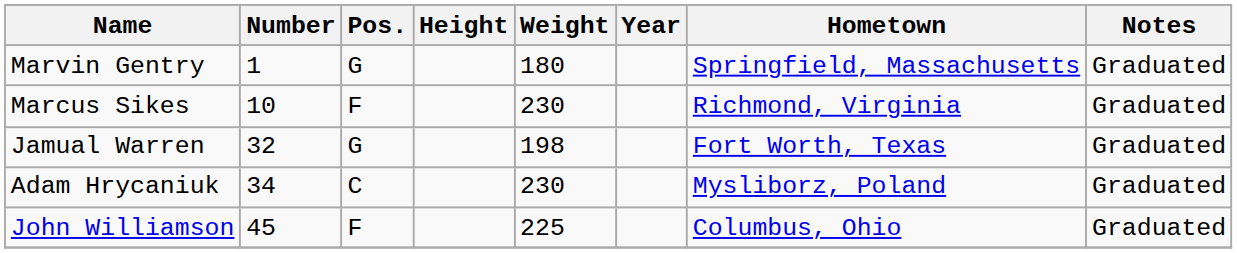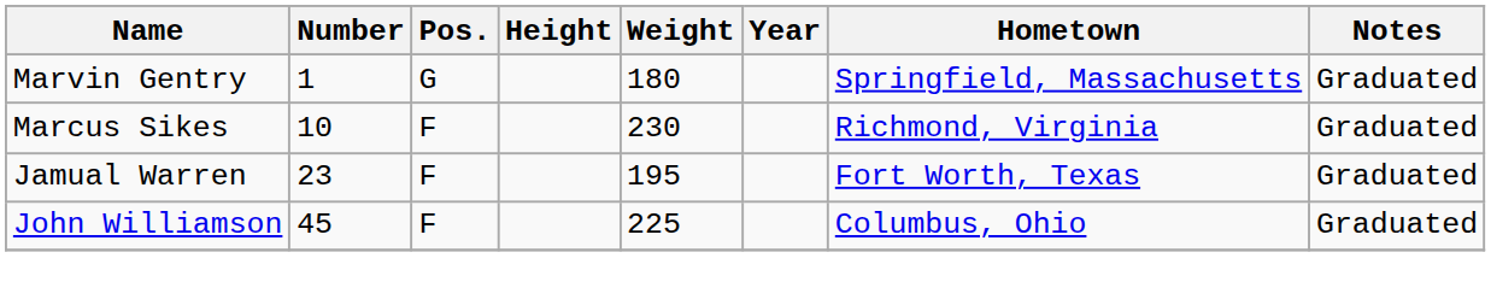Jamual Warren | Number: 32 -> 23
Jamual Warren | Pos.: G -> F
Jamual Warren | Weight: 198 -> 195
- row: Adam Hrycaniuk | 34 | C | 230 | Mysliborz, Poland | Graduated
